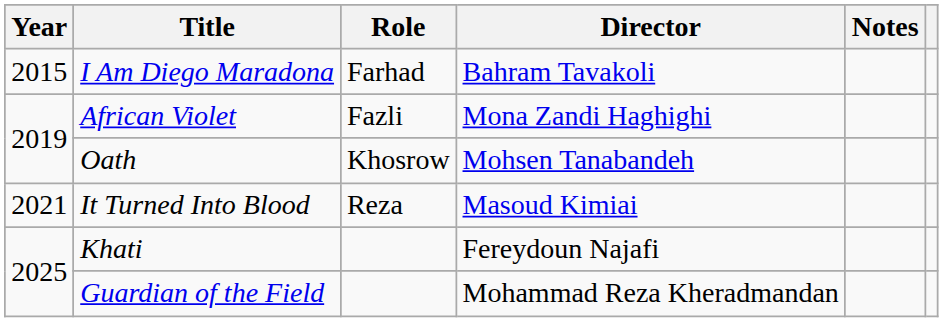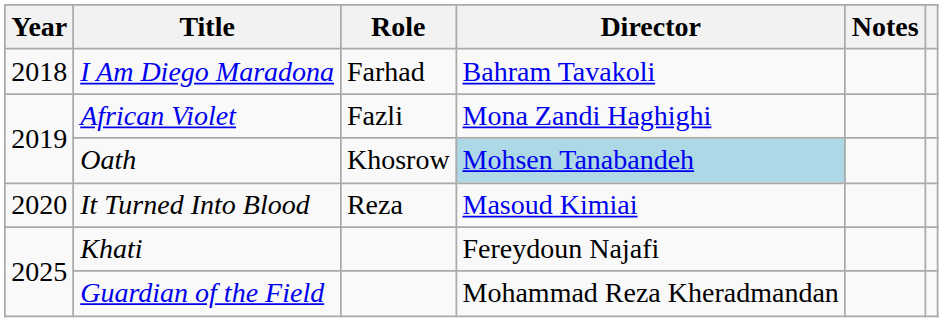I Am Diego Maradona | Year: 2015 -> 2018
Oath | Director: no background -> lightblue background
It Turned Into Blood | Year: 2021 -> 2020
